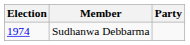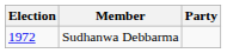Sudhanwa Debbarma | Election: 1974 -> 1972
